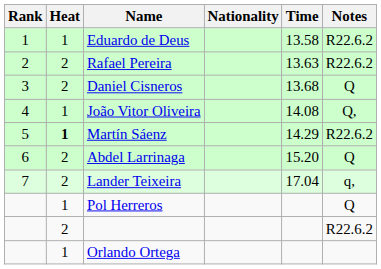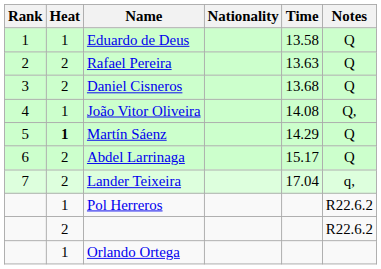Eduardo de Deus | Notes: R22.6.2 -> Q
Rafael Pereira | Notes: R22.6.2 -> Q
Martín Sáenz | Notes: R22.6.2 -> Q
Abdel Larrinaga | Time: 15.20 -> 15.17
Pol Herreros | Notes: Q -> R22.6.2
